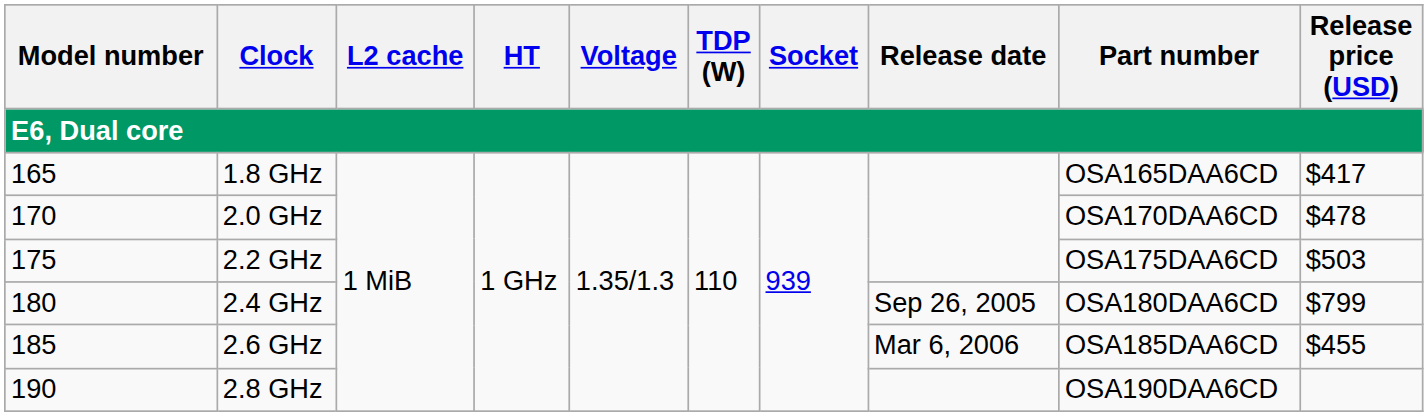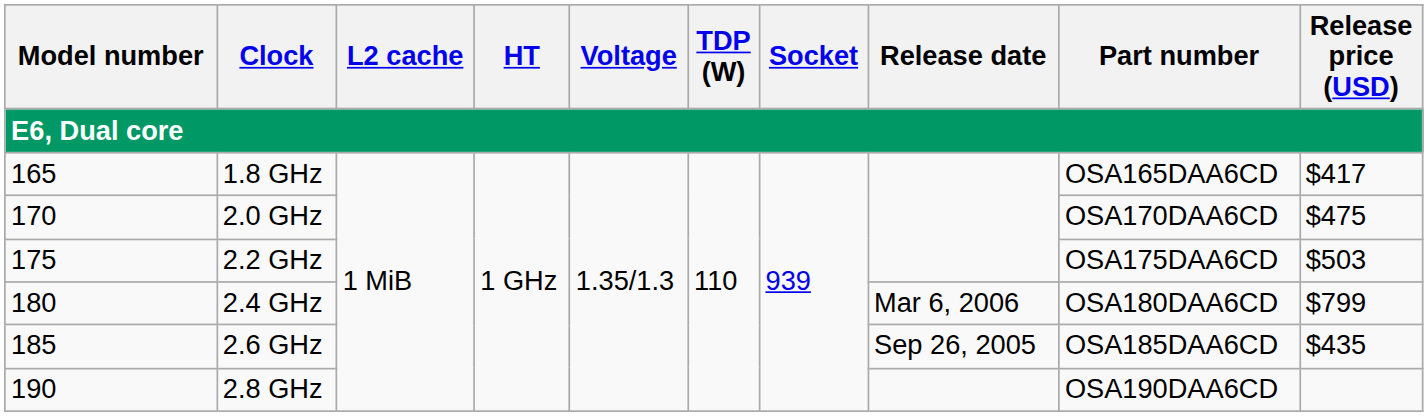2.0 GHz | Release price (USD): $478 -> $475
2.4 GHz | Release date: Sep 26, 2005 -> Mar 6, 2006
2.6 GHz | Release date: Mar 6, 2006 -> Sep 26, 2005
2.6 GHz | Release price (USD): $455 -> $435
